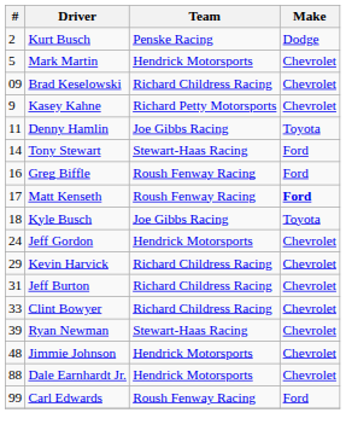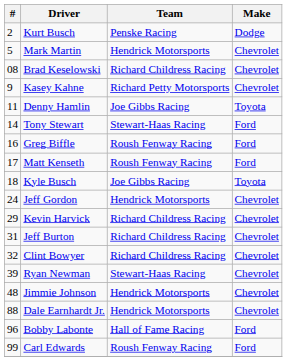Brad Keselowski | #: 09 -> 08
Matt Kenseth | Make: bold -> normal
Clint Bowyer | #: 33 -> 32
+ row: 96 | Bobby Labonte | Hall of Fame Racing | Ford
